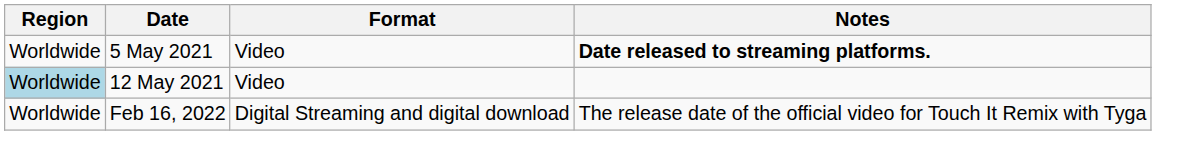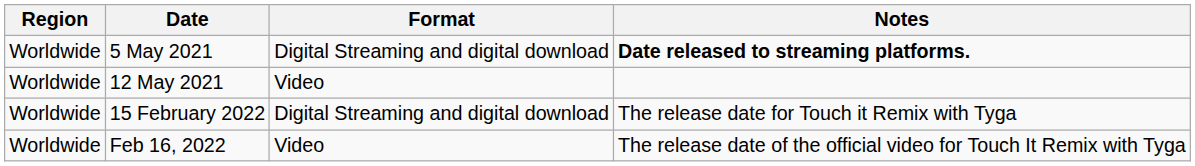5 May 2021 | Format: Video -> Digital Streaming and digital download
12 May 2021 | Region: lightblue background -> no background
+ row: Worldwide | 15 February 2022 | Digital Streaming and digital download | The release date for Touch it Remix with Tyga
Feb 16, 2022 | Format: Digital Streaming and digital download -> Video
